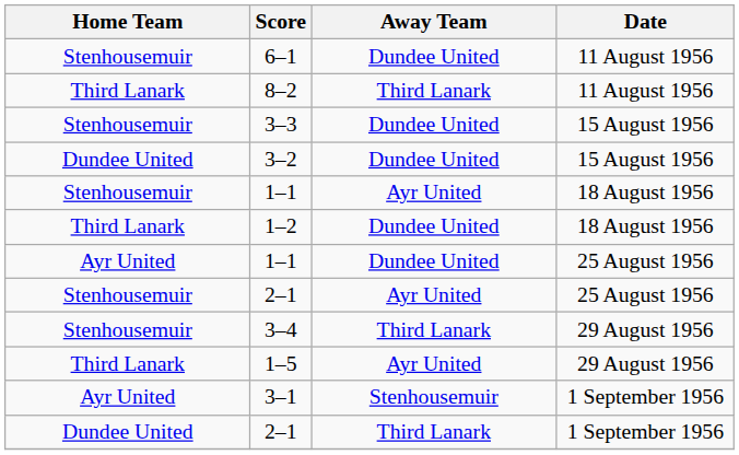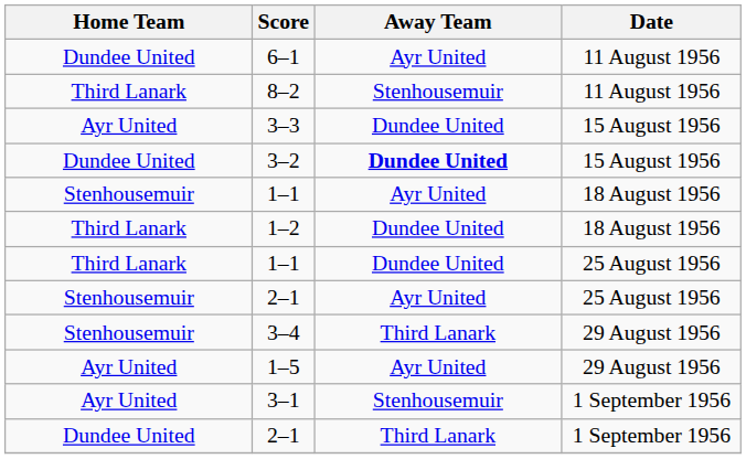6–1 | Home Team: Stenhousemuir -> Dundee United
6–1 | Away Team: Dundee United -> Ayr United
8–2 | Away Team: Third Lanark -> Stenhousemuir
3–3 | Home Team: Stenhousemuir -> Ayr United
3–2 | Away Team: normal -> bold
1–1 / 25 August 1956 | Home Team: Ayr United -> Third Lanark
1–5 | Home Team: Third Lanark -> Ayr United
